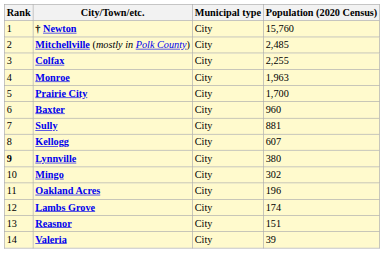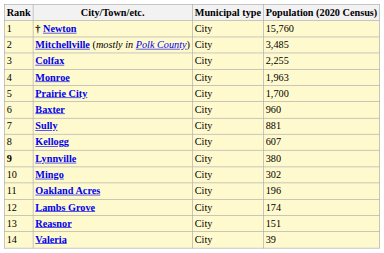Mitchellville (mostly in Polk County) | Population (2020 Census): 2,485 -> 3,485
